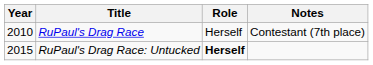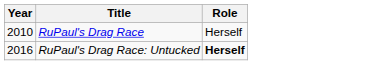- column: Notes | Contestant (7th place)
RuPaul's Drag Race: Untucked | Year: 2015 -> 2016
